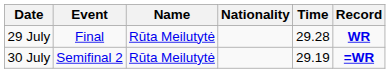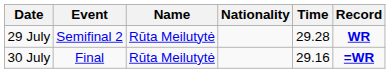29 July | Event: Final -> Semifinal 2
30 July | Event: Semifinal 2 -> Final
30 July | Time: 29.19 -> 29.16
